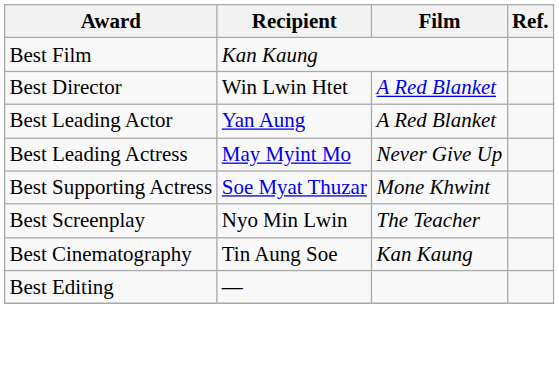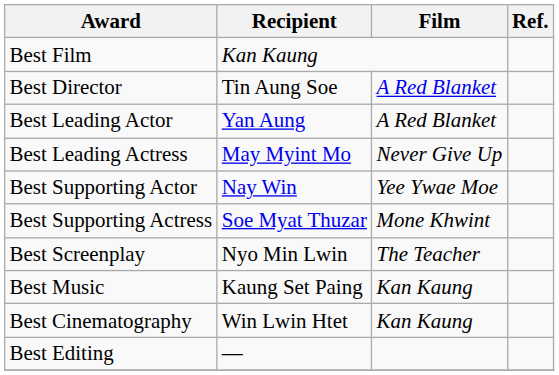Best Director | Recipient: Win Lwin Htet -> Tin Aung Soe
+ row: Best Supporting Actor | Nay Win | Yee Ywae Moe
+ row: Best Music | Kaung Set Paing | Kan Kaung
Best Cinematography | Recipient: Tin Aung Soe -> Win Lwin Htet
